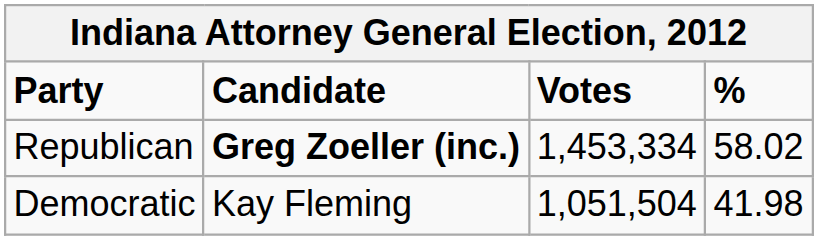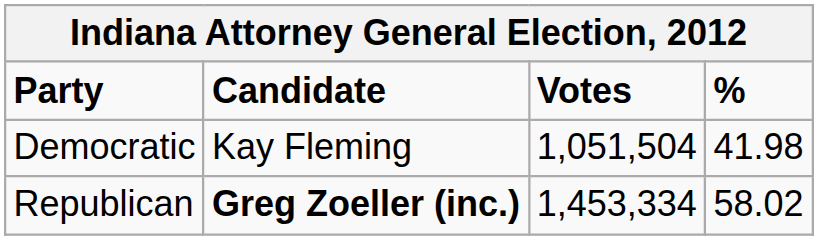rows swapped: Republican <-> Democratic
